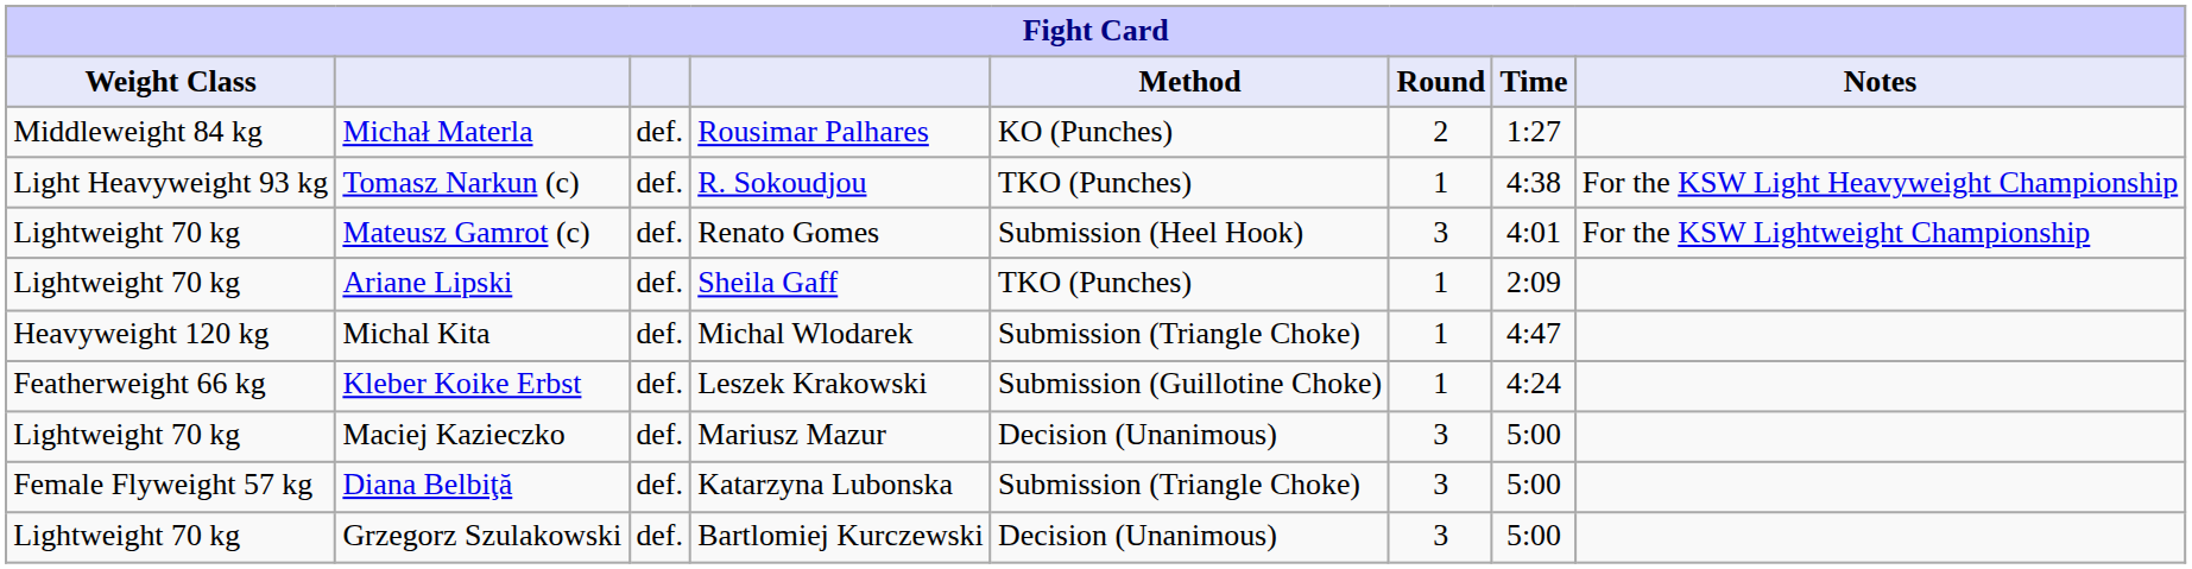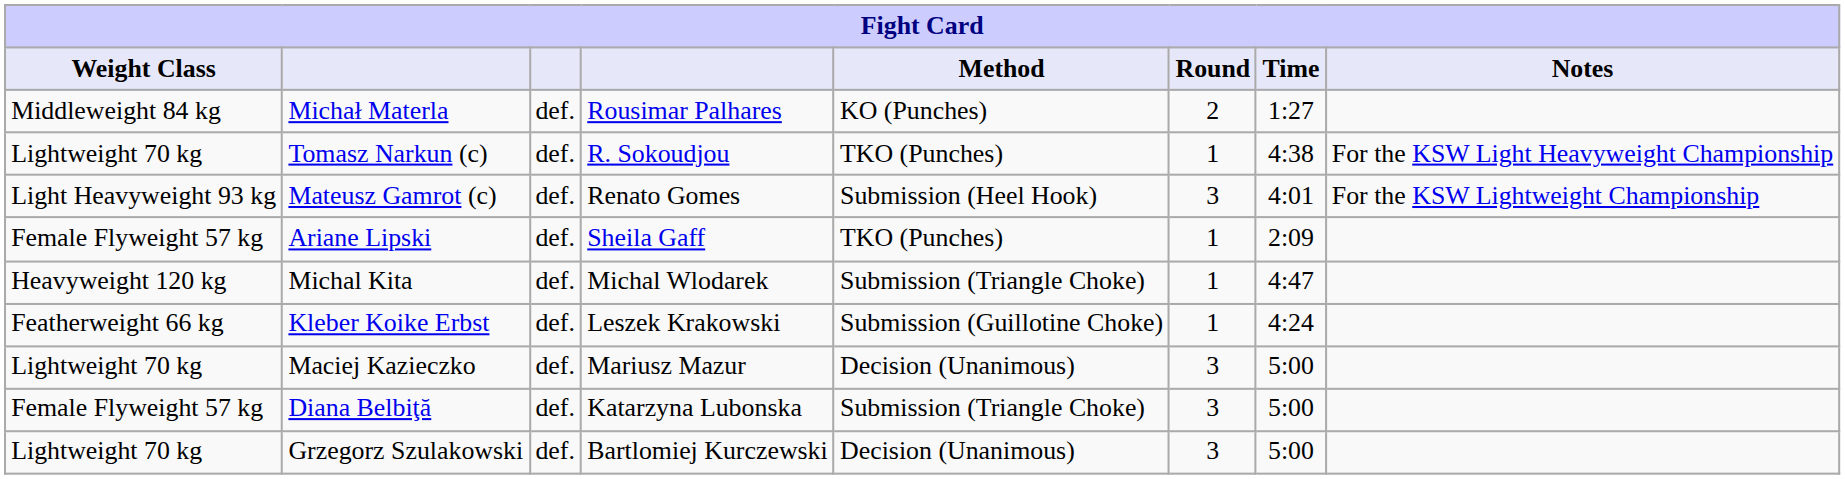Tomasz Narkun (c) | Weight Class: Light Heavyweight 93 kg -> Lightweight 70 kg
Mateusz Gamrot (c) | Weight Class: Lightweight 70 kg -> Light Heavyweight 93 kg
Ariane Lipski | Weight Class: Lightweight 70 kg -> Female Flyweight 57 kg
